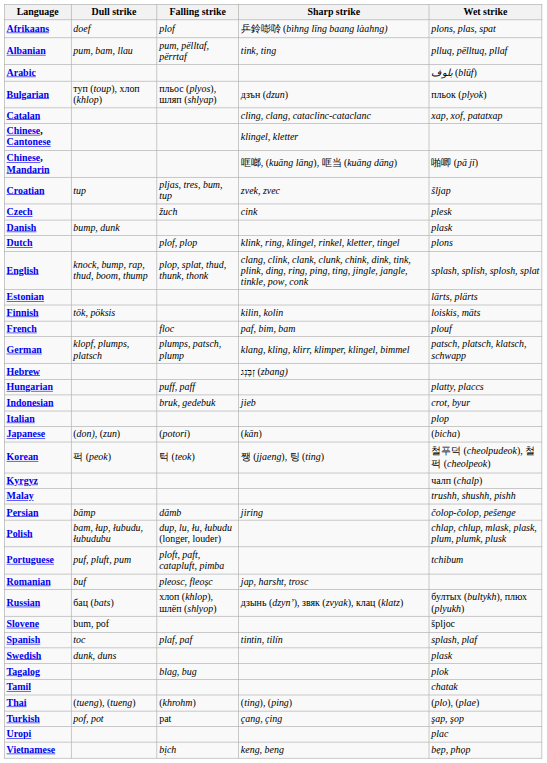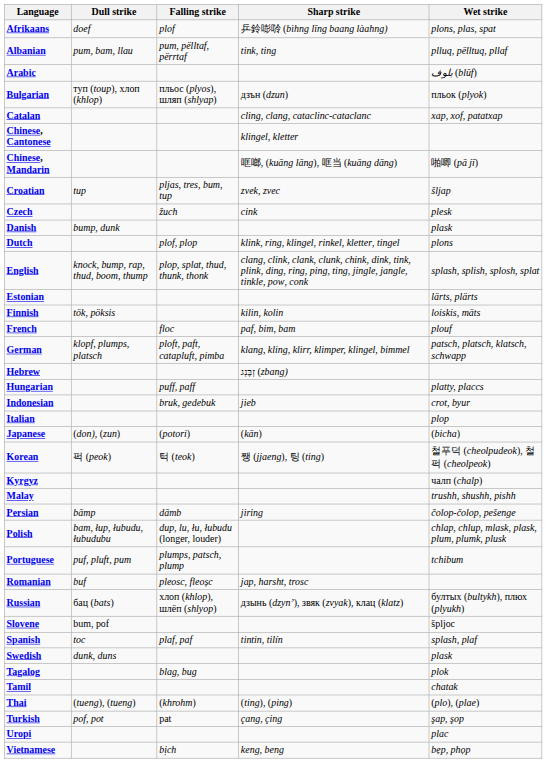German | Falling strike: plumps, patsch, plump -> ploft, paft, catapluft, pimba
Portuguese | Falling strike: ploft, paft, catapluft, pimba -> plumps, patsch, plump
